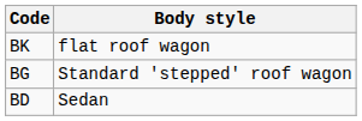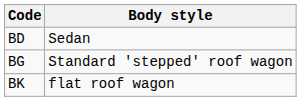rows swapped: BD <-> BK
